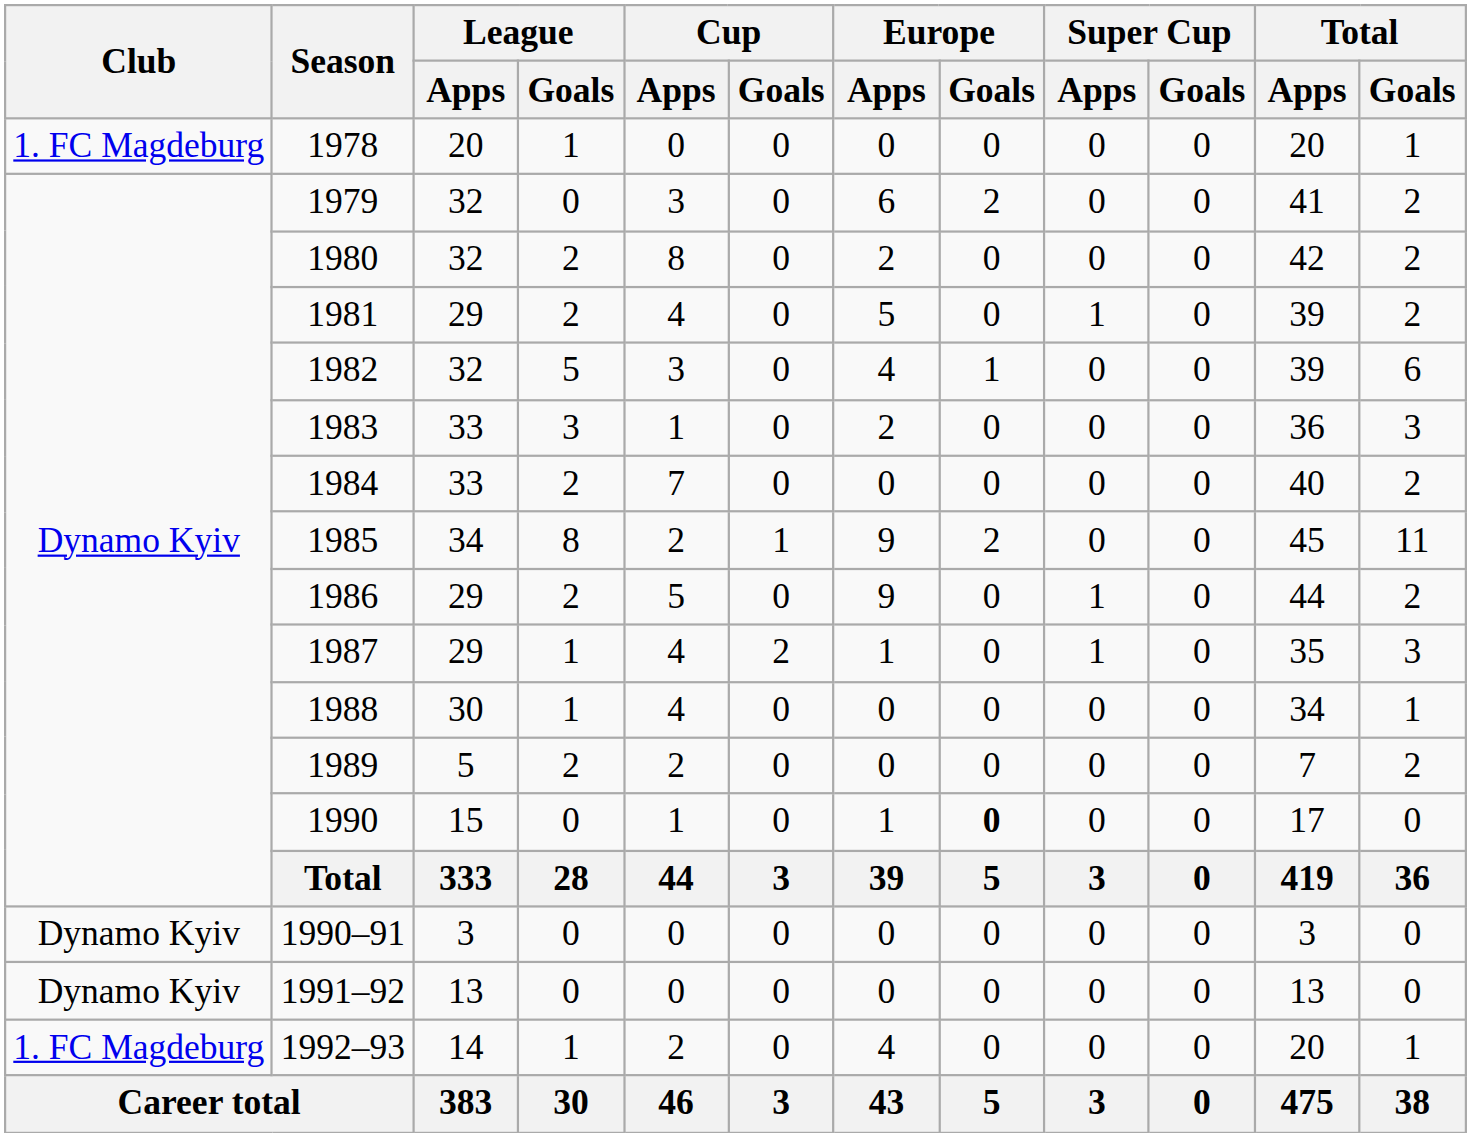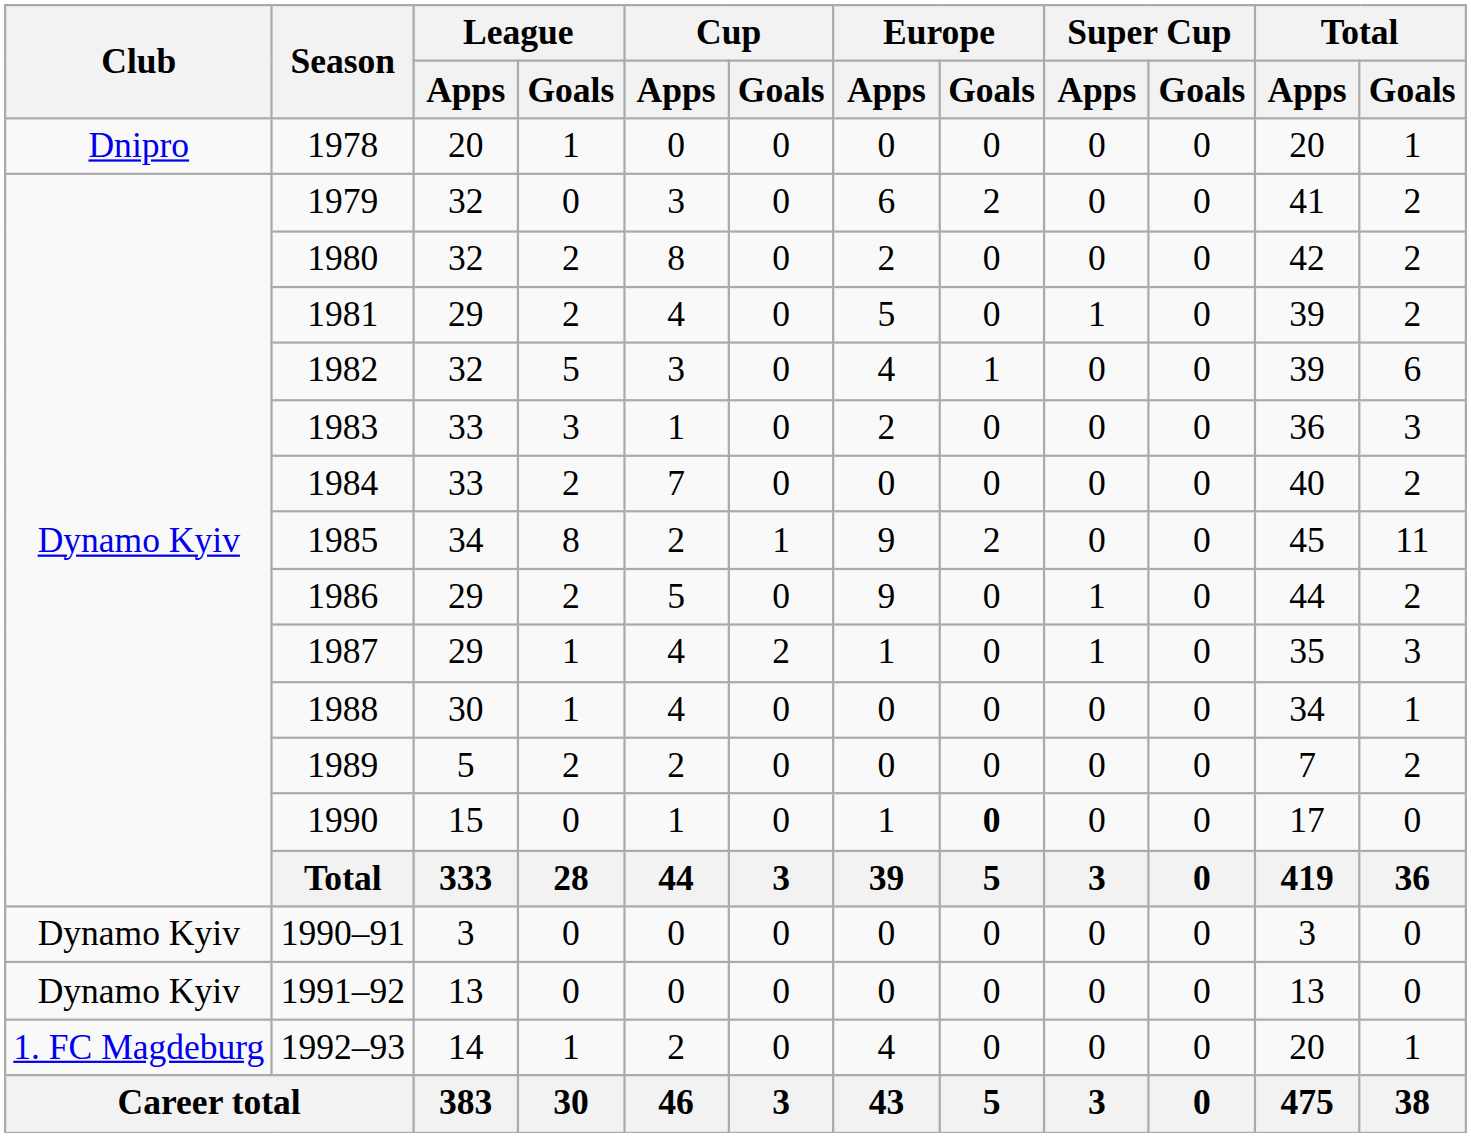1978 | Club: 1. FC Magdeburg -> Dnipro
